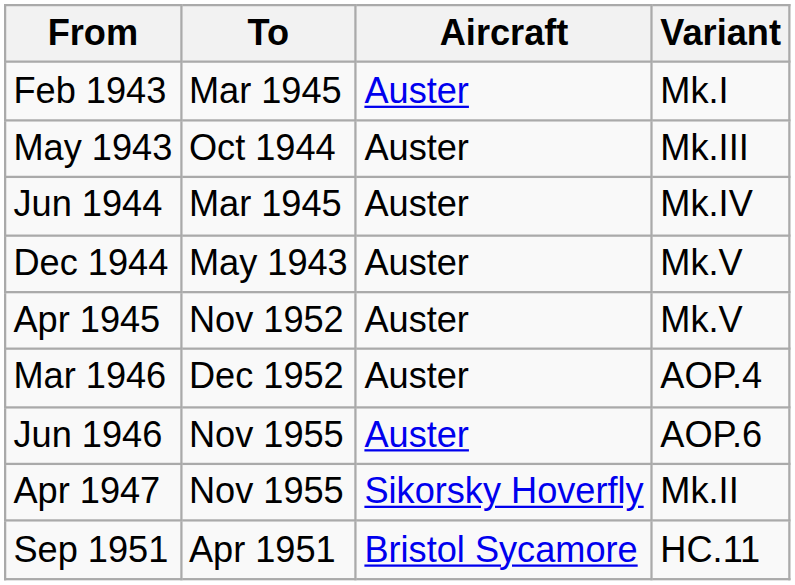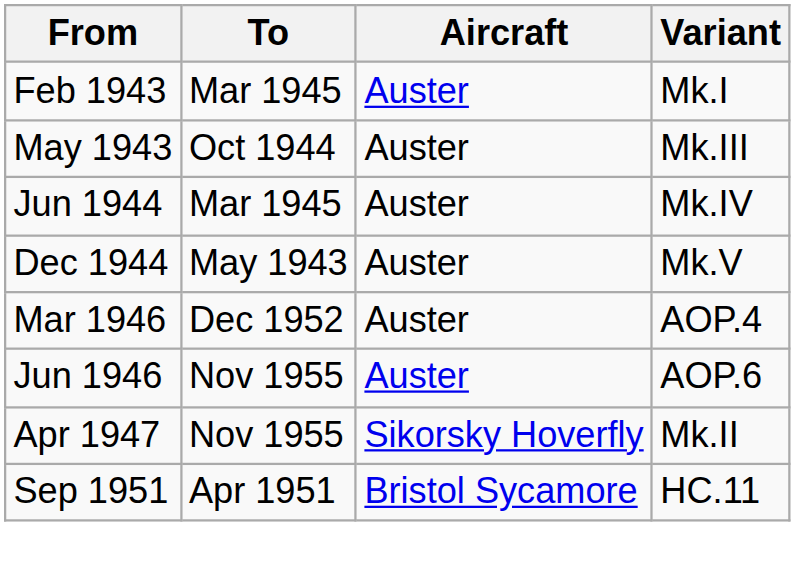- row: Apr 1945 | Nov 1952 | Auster | Mk.V
